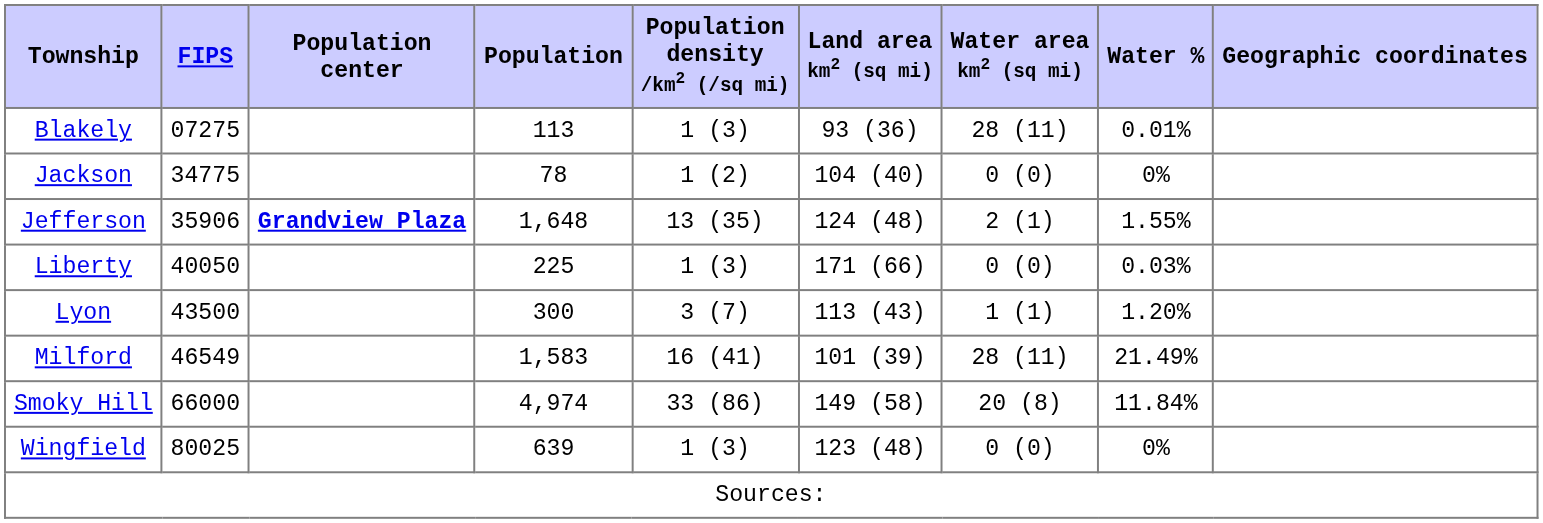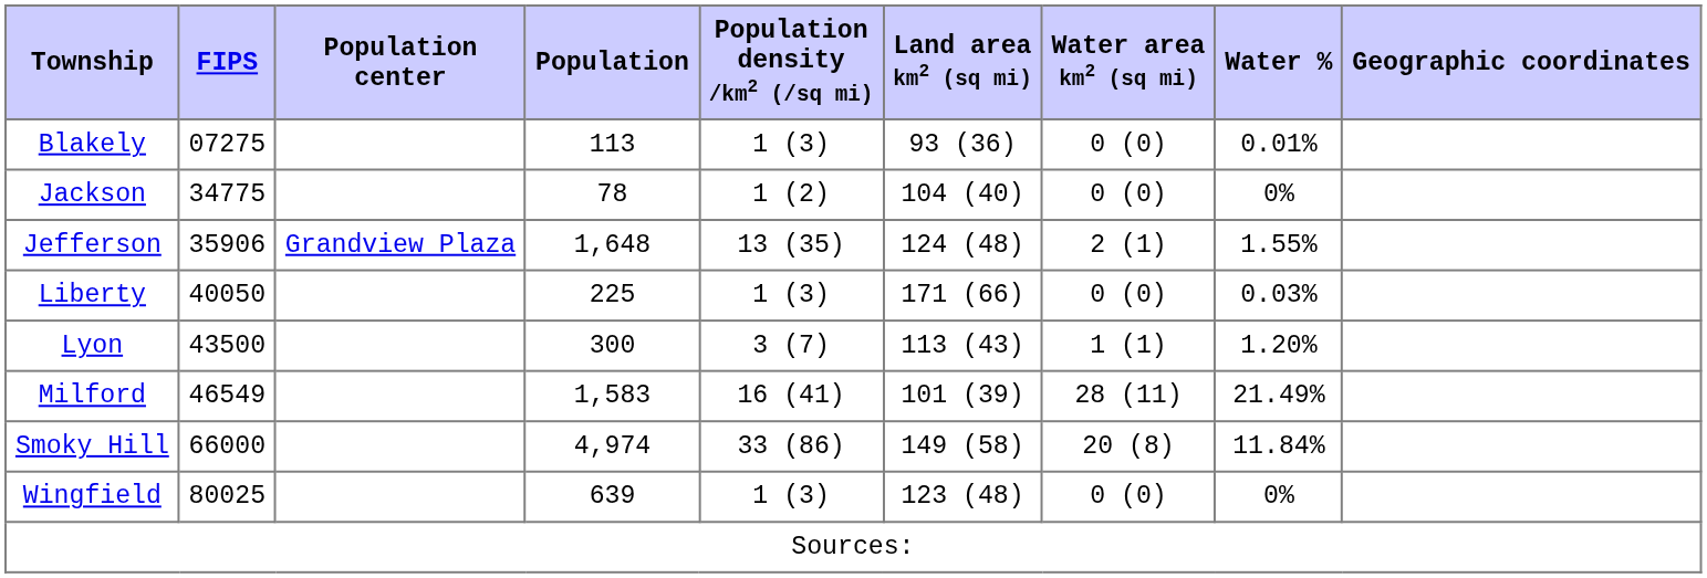Blakely | Water area km2 (sq mi): 28 (11) -> 0 (0)
Jefferson | Population center: bold -> normal
